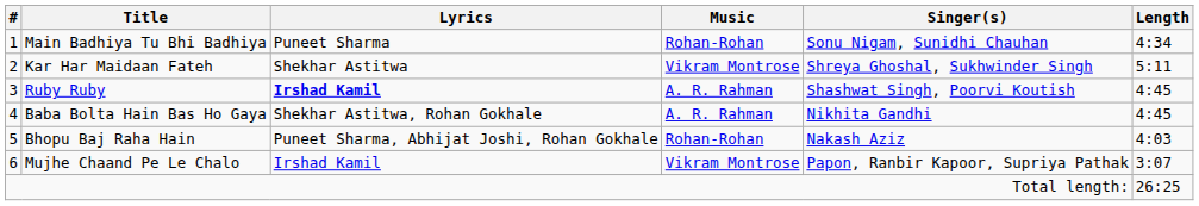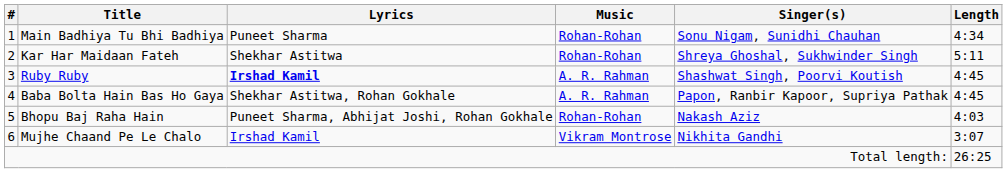Kar Har Maidaan Fateh | Music: Vikram Montrose -> Rohan-Rohan
Baba Bolta Hain Bas Ho Gaya | Singer(s): Nikhita Gandhi -> Papon, Ranbir Kapoor, Supriya Pathak
Mujhe Chaand Pe Le Chalo | Singer(s): Papon, Ranbir Kapoor, Supriya Pathak -> Nikhita Gandhi
